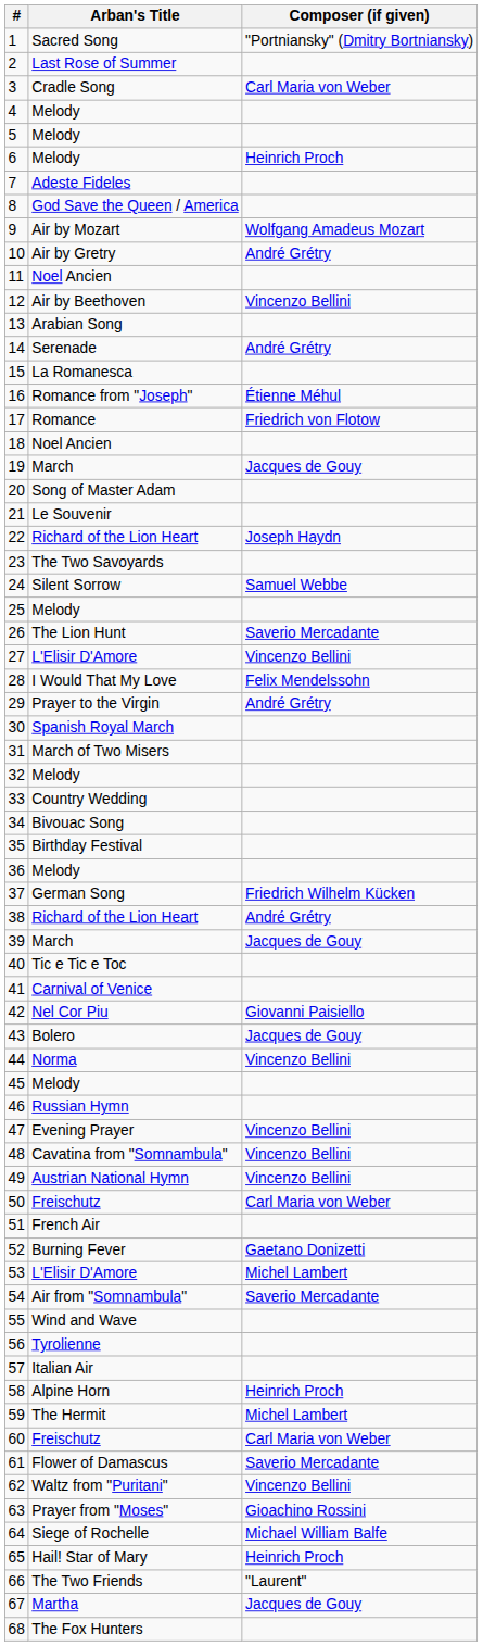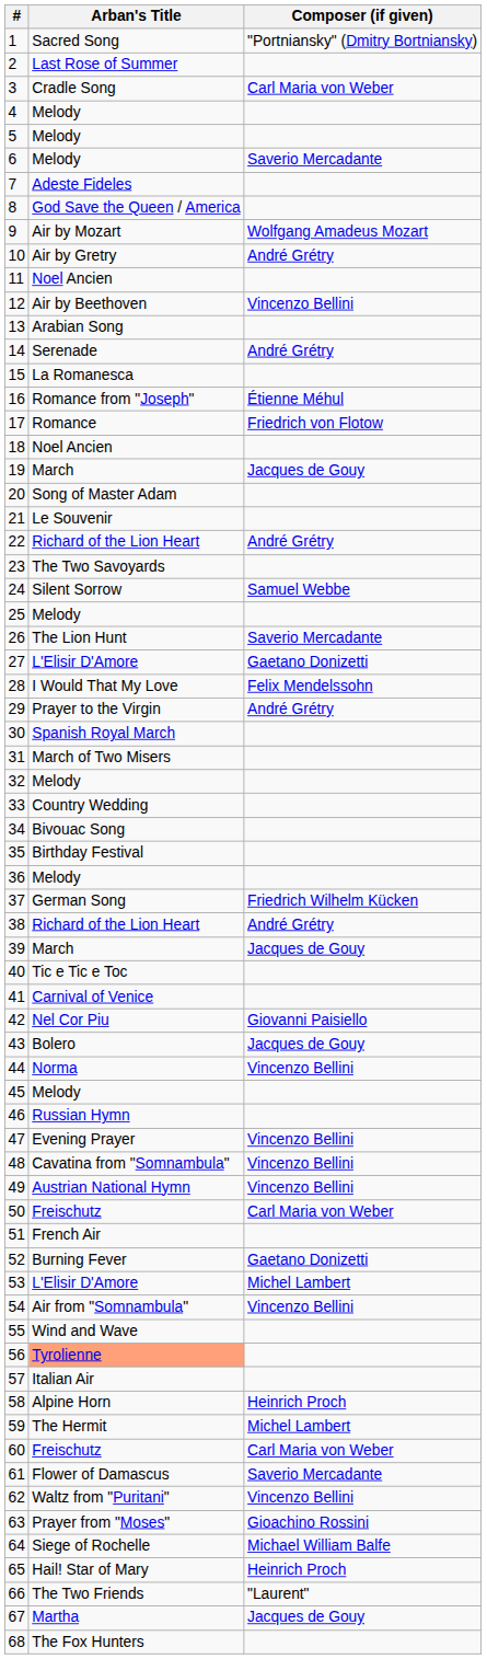6 | Composer (if given): Heinrich Proch -> Saverio Mercadante
22 | Composer (if given): Joseph Haydn -> André Grétry
27 | Composer (if given): Vincenzo Bellini -> Gaetano Donizetti
54 | Composer (if given): Saverio Mercadante -> Vincenzo Bellini
56 | Arban's Title: no background -> lightsalmon background
